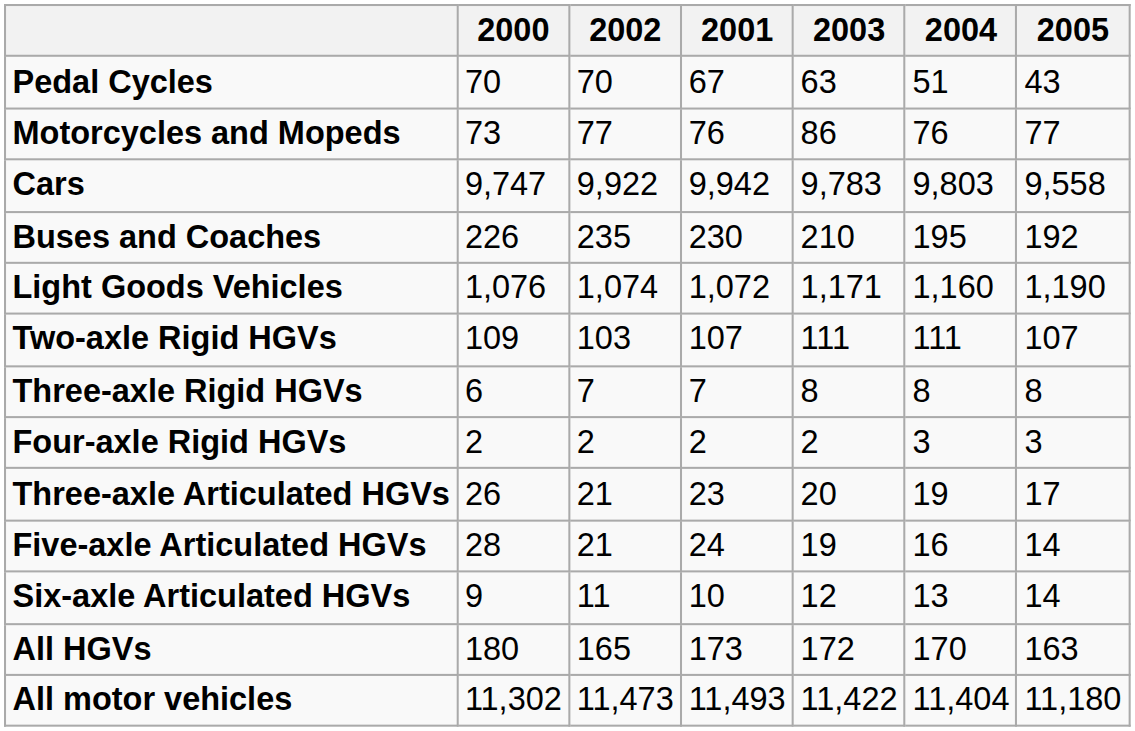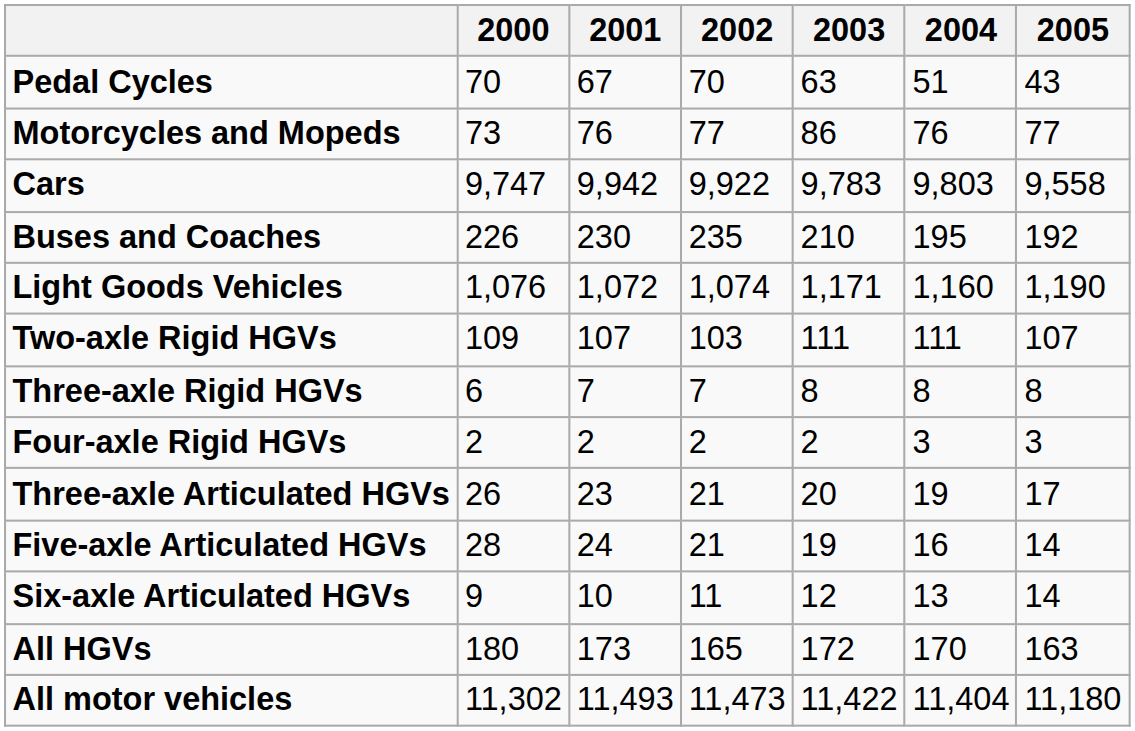columns swapped: 2001 <-> 2002
